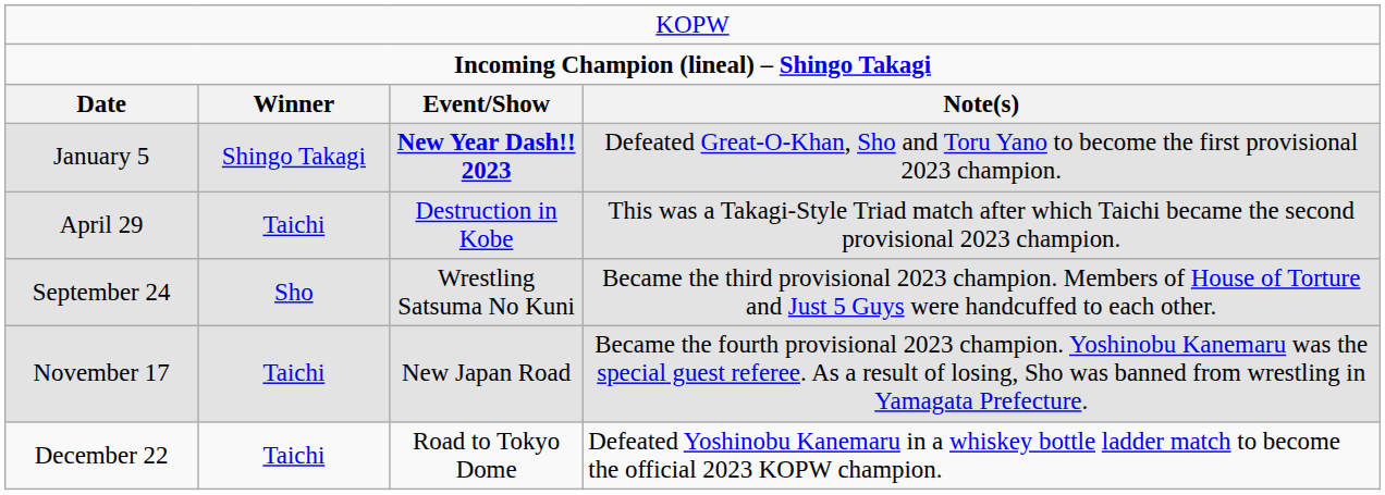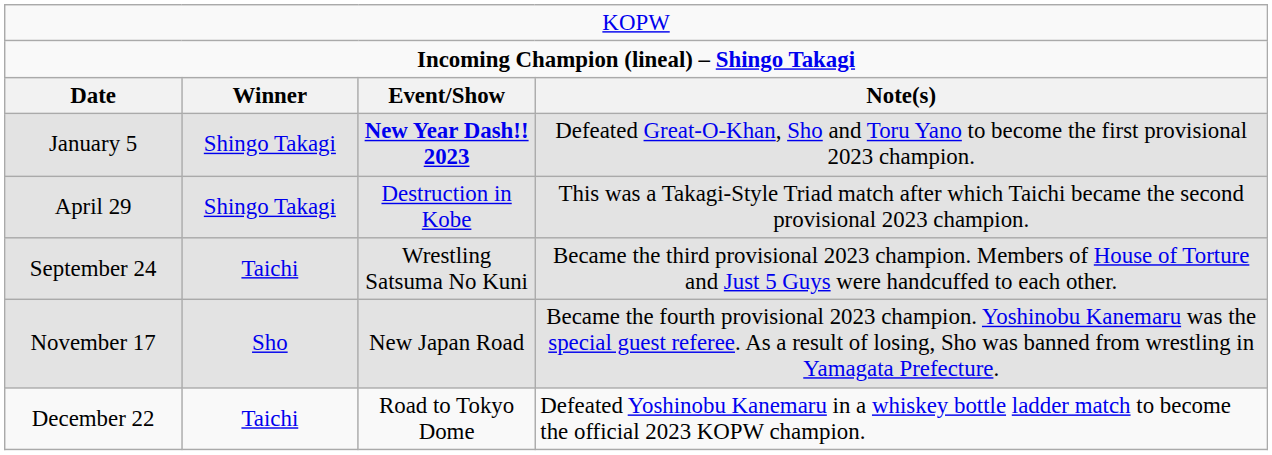April 29 | column 2: Taichi -> Shingo Takagi
September 24 | column 2: Sho -> Taichi
November 17 | column 2: Taichi -> Sho
